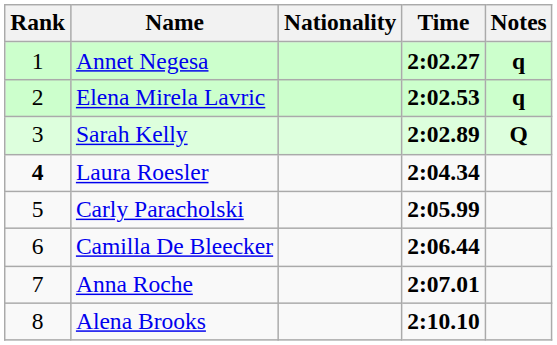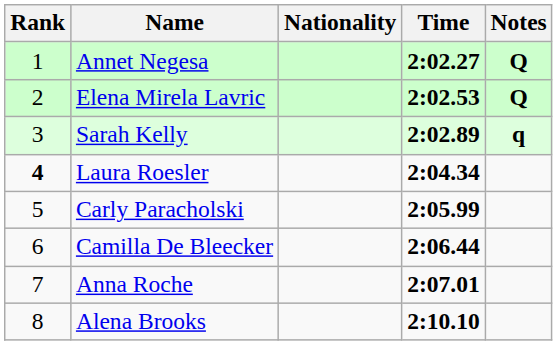Annet Negesa | Notes: q -> Q
Elena Mirela Lavric | Notes: q -> Q
Sarah Kelly | Notes: Q -> q
